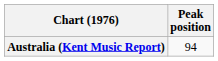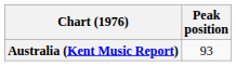Australia (Kent Music Report) | Peak position: 94 -> 93
